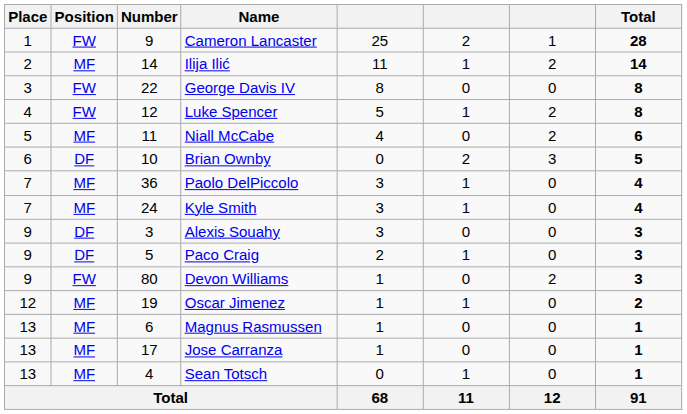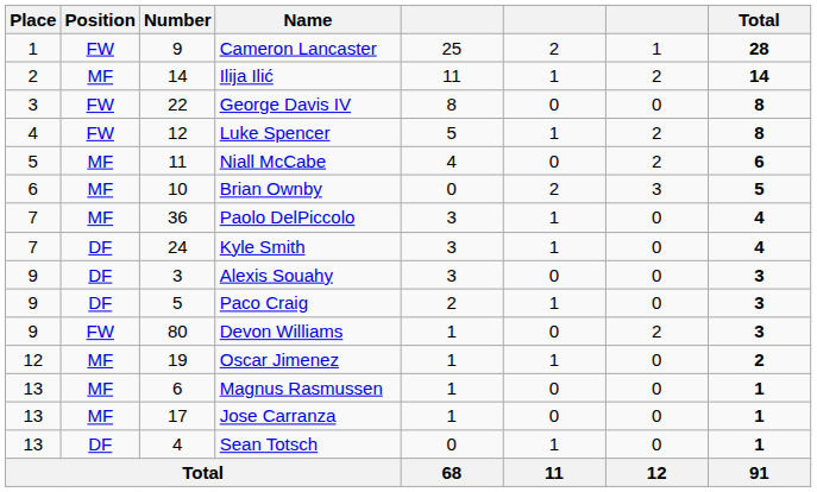Brian Ownby | Position: DF -> MF
Kyle Smith | Position: MF -> DF
Sean Totsch | Position: MF -> DF
